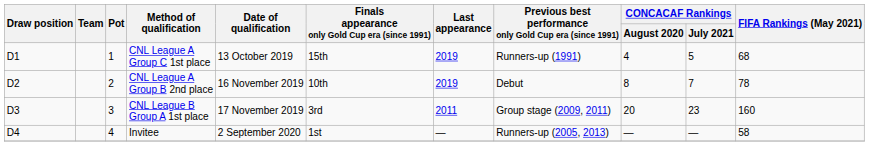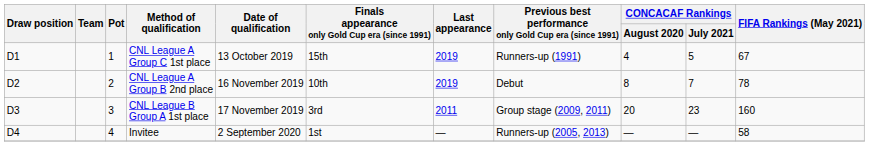CNL League A Group C 1st place | FIFA Rankings (May 2021): 68 -> 67
